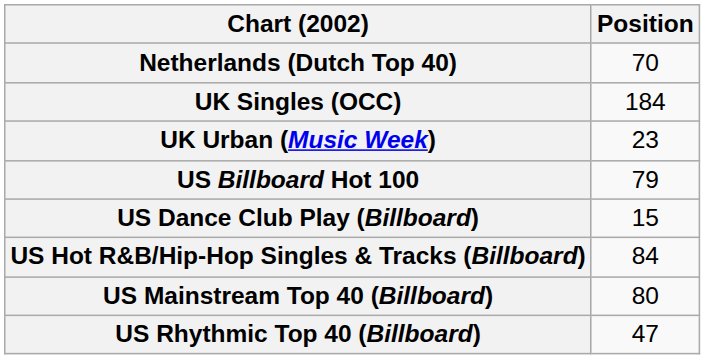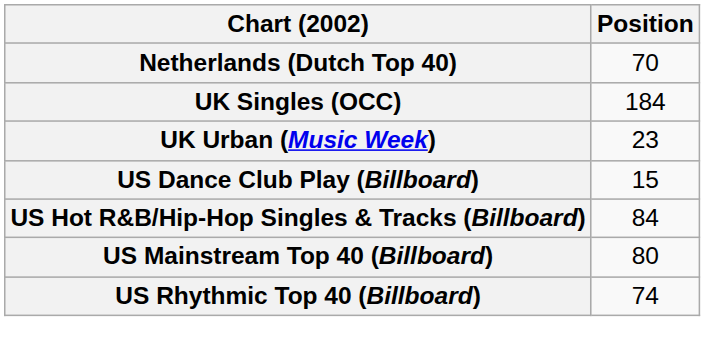- row: US Billboard Hot 100 | 79
US Rhythmic Top 40 (Billboard) | Position: 47 -> 74
